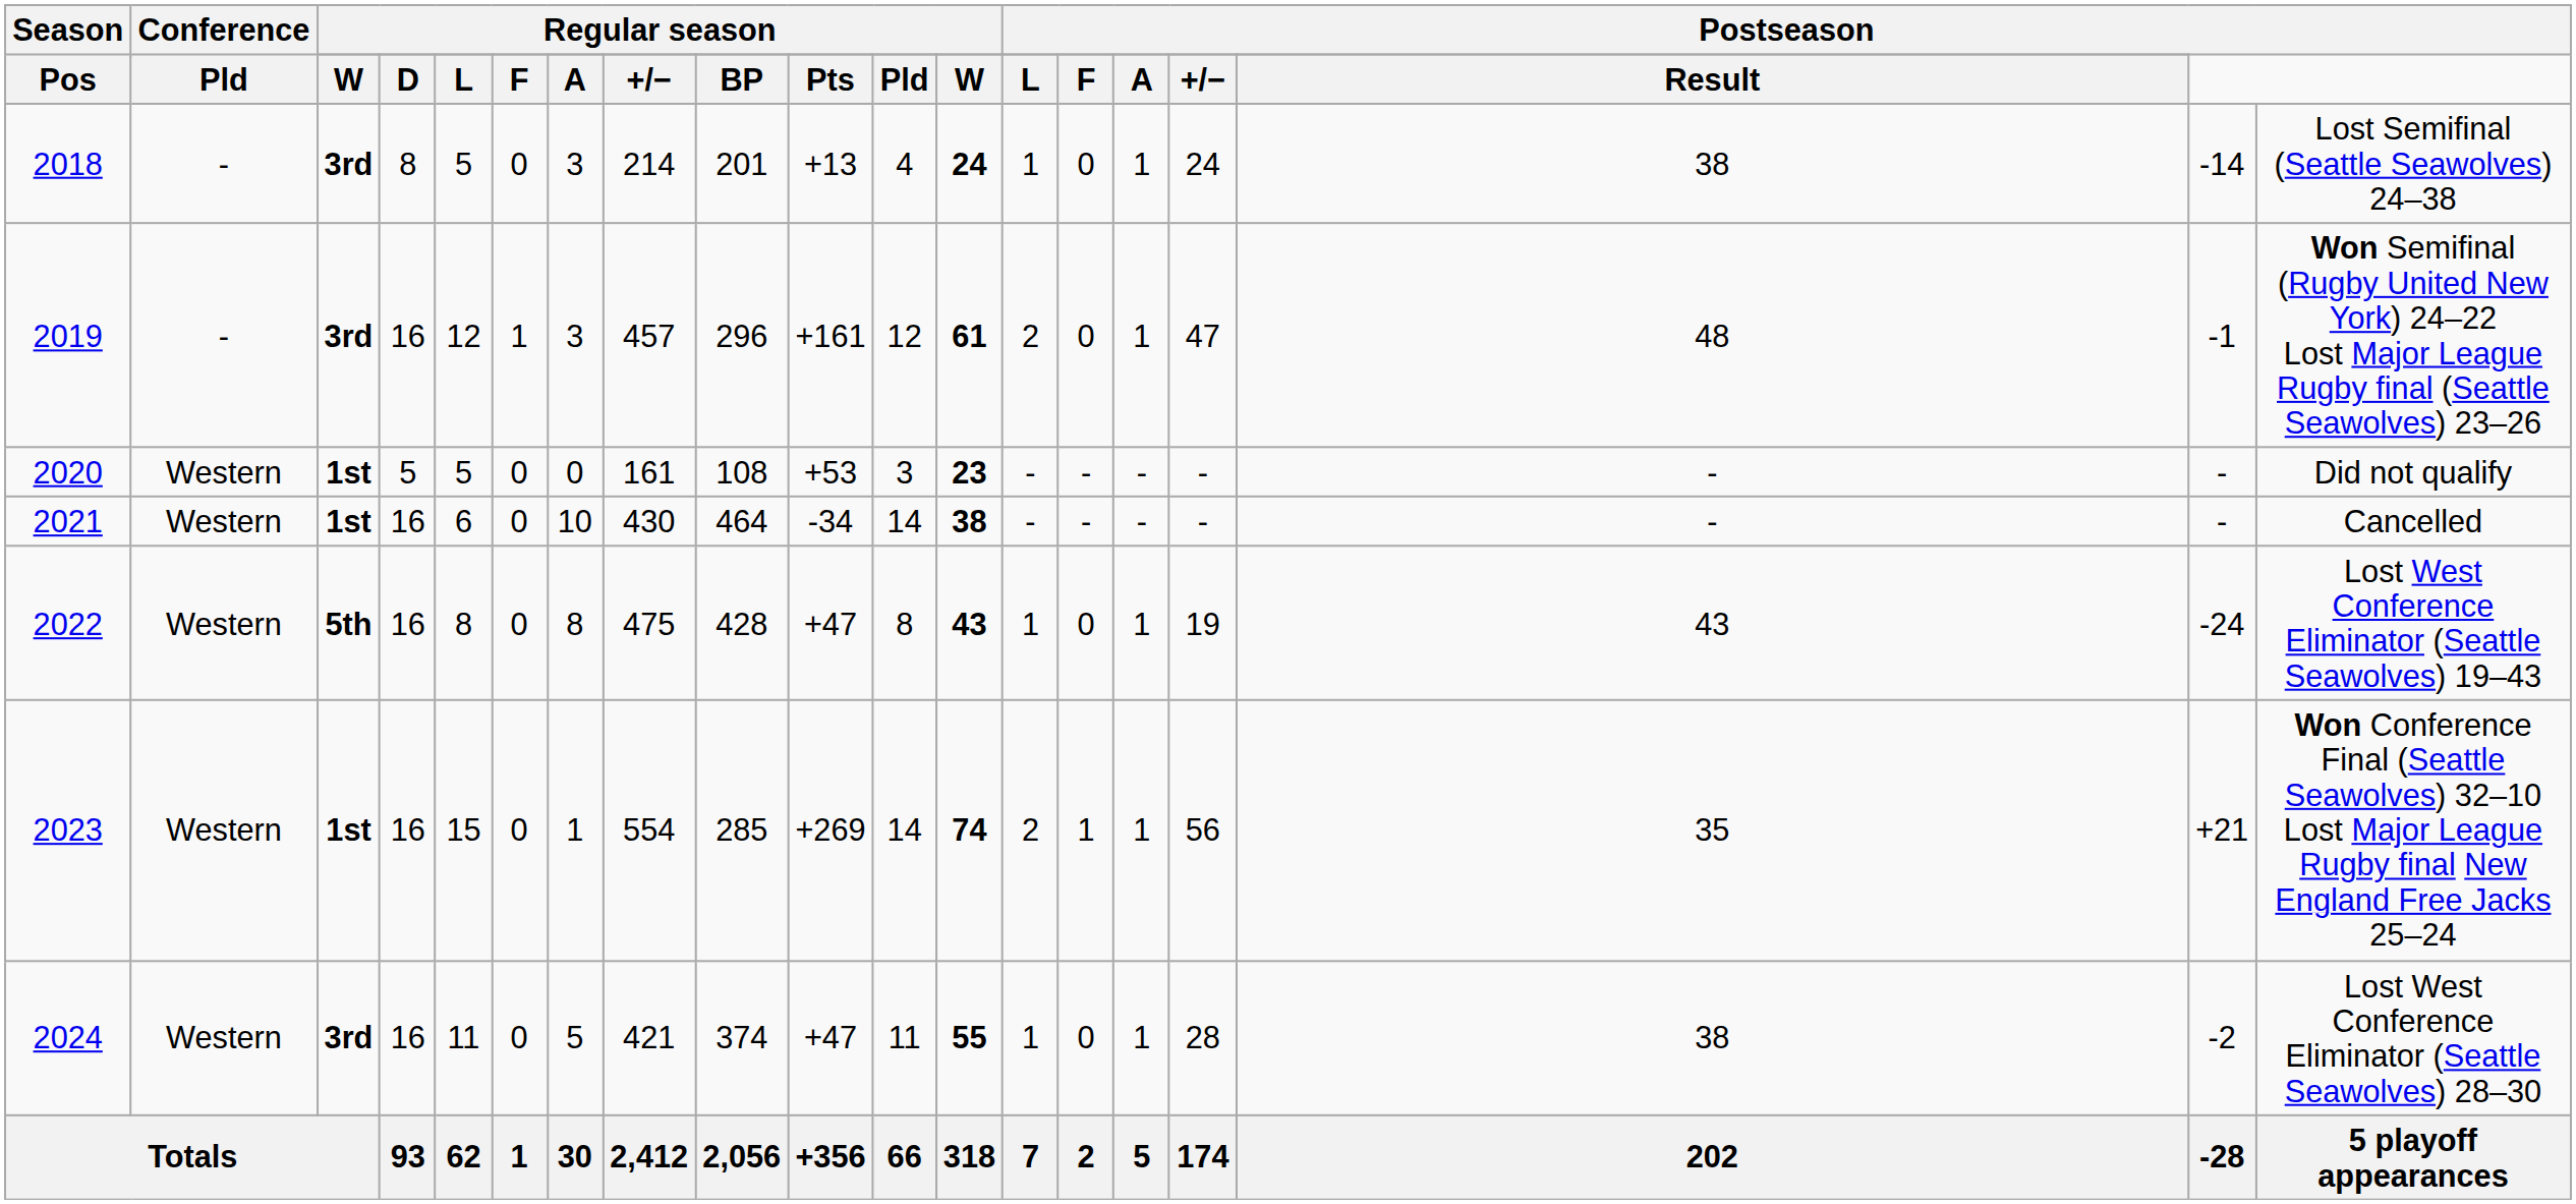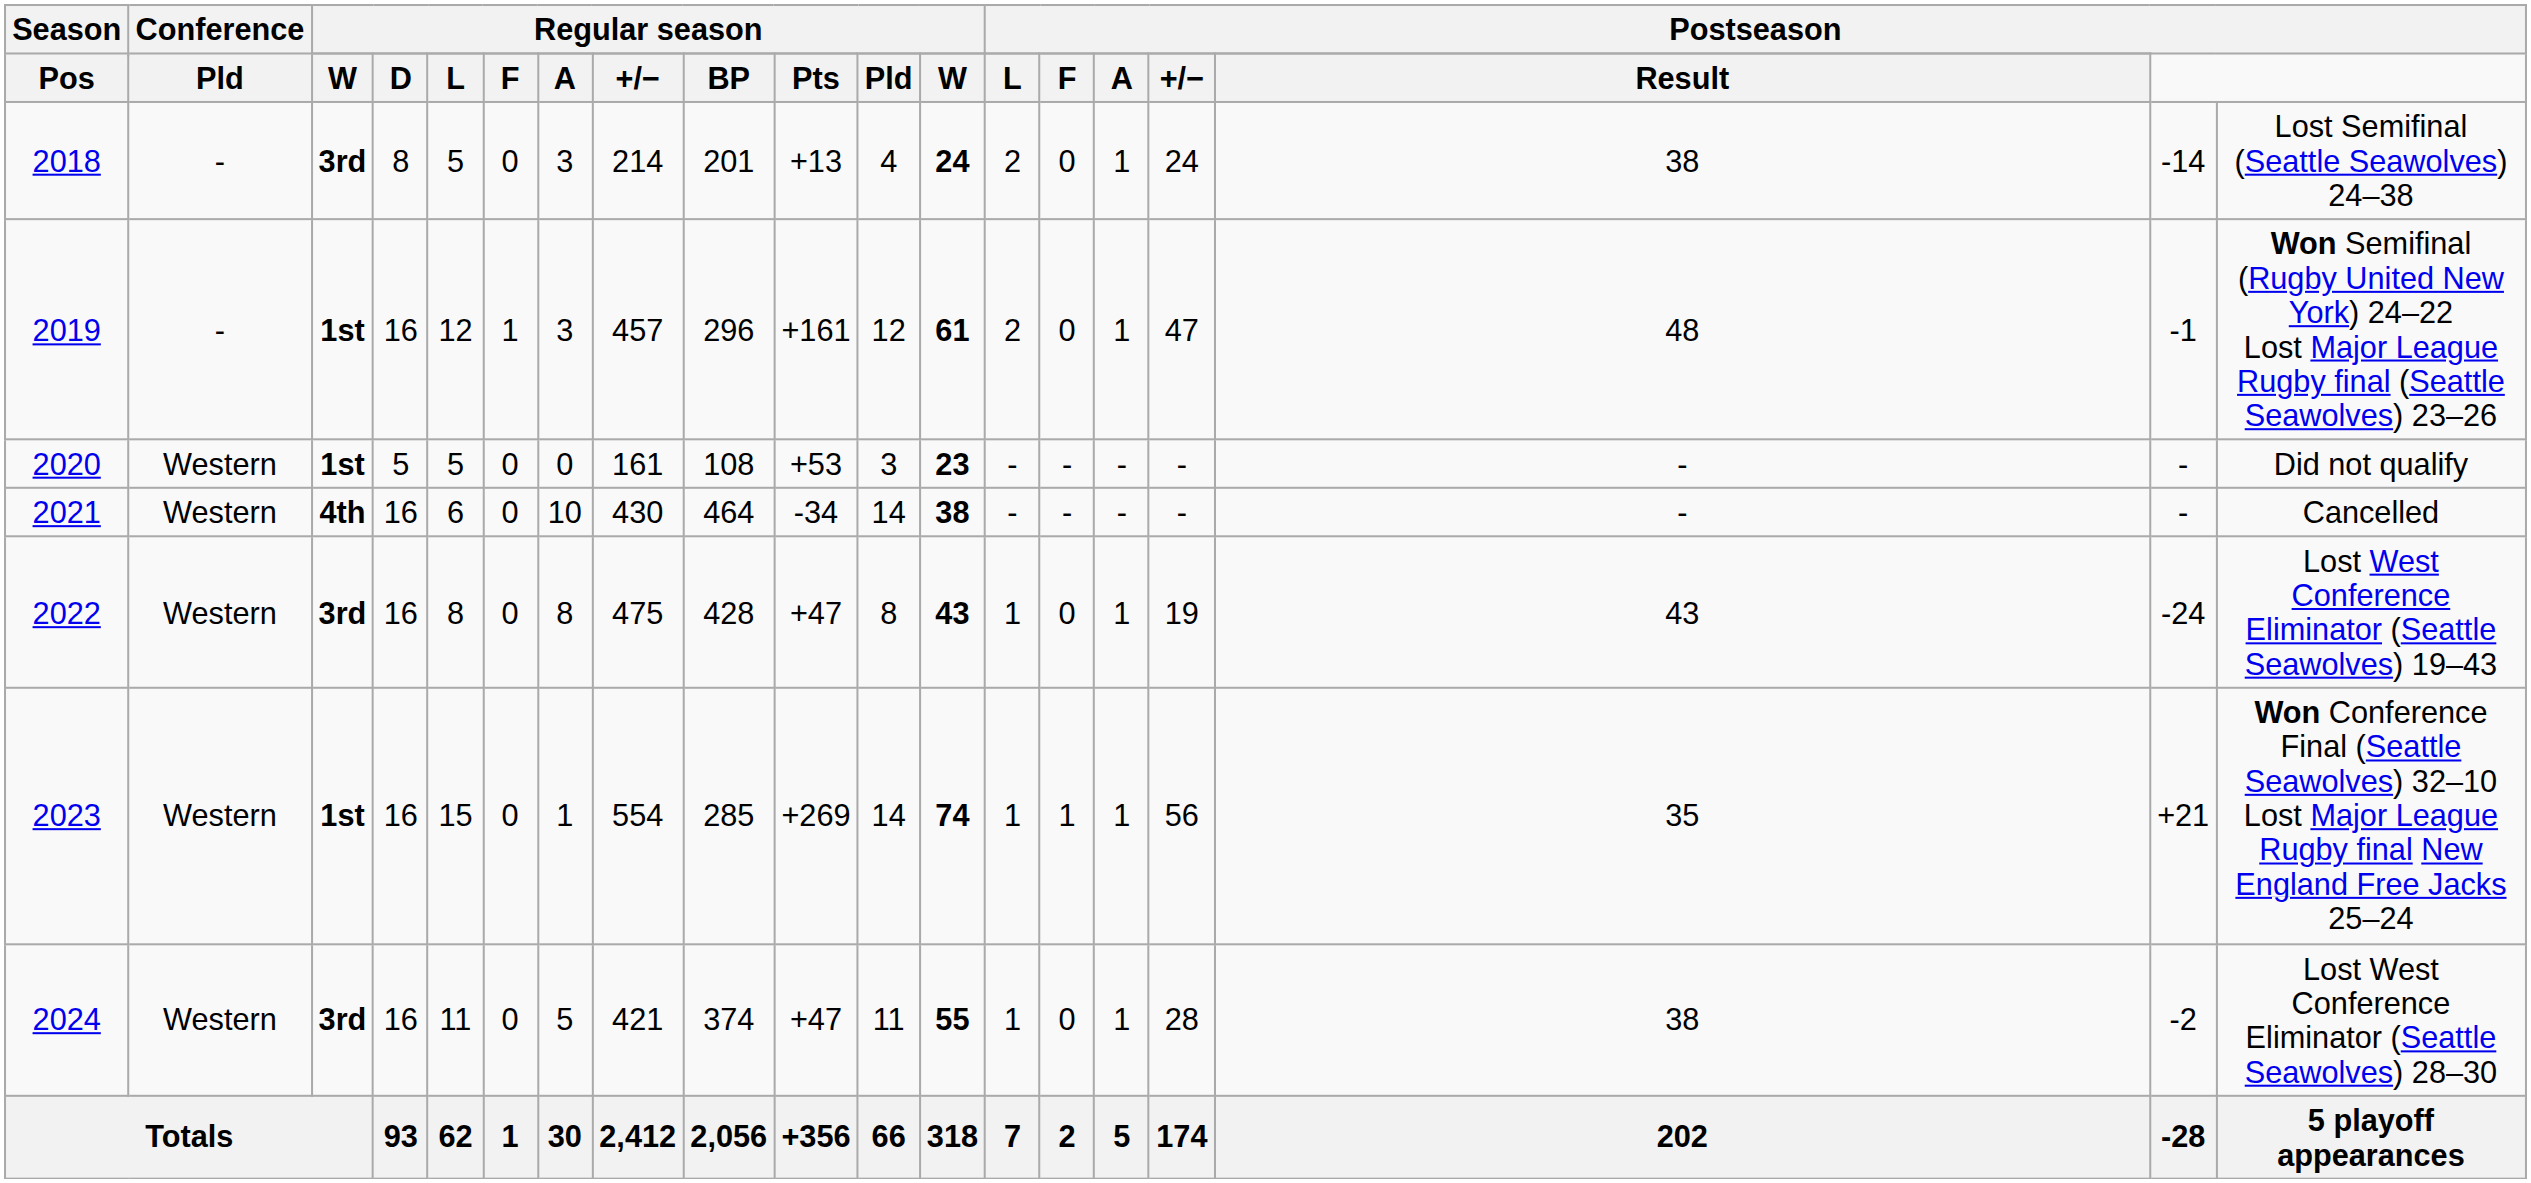2018 | column 13: 1 -> 2
2019 | column 3: 3rd -> 1st
2021 | column 3: 1st -> 4th
2022 | column 3: 5th -> 3rd
2023 | column 13: 2 -> 1
